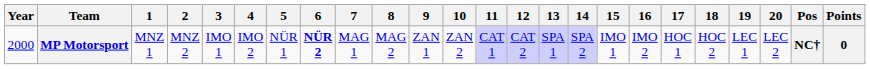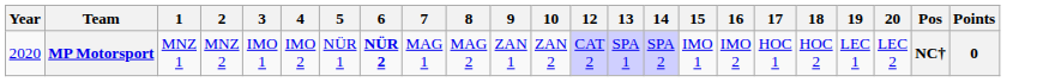- column: 11 | CAT 1
MP Motorsport | Year: 2000 -> 2020
